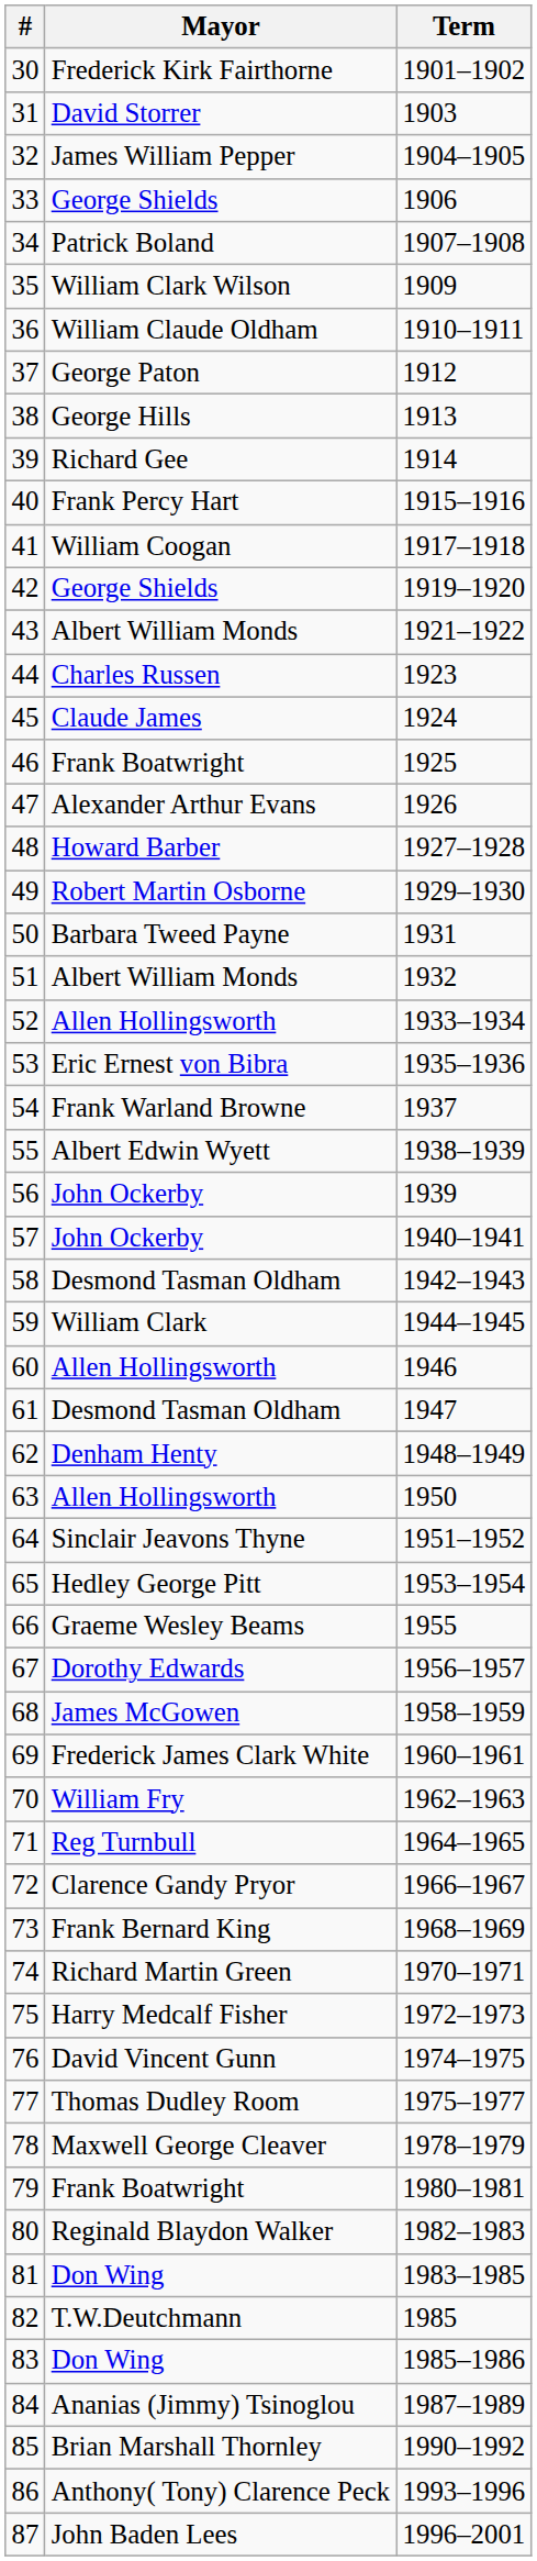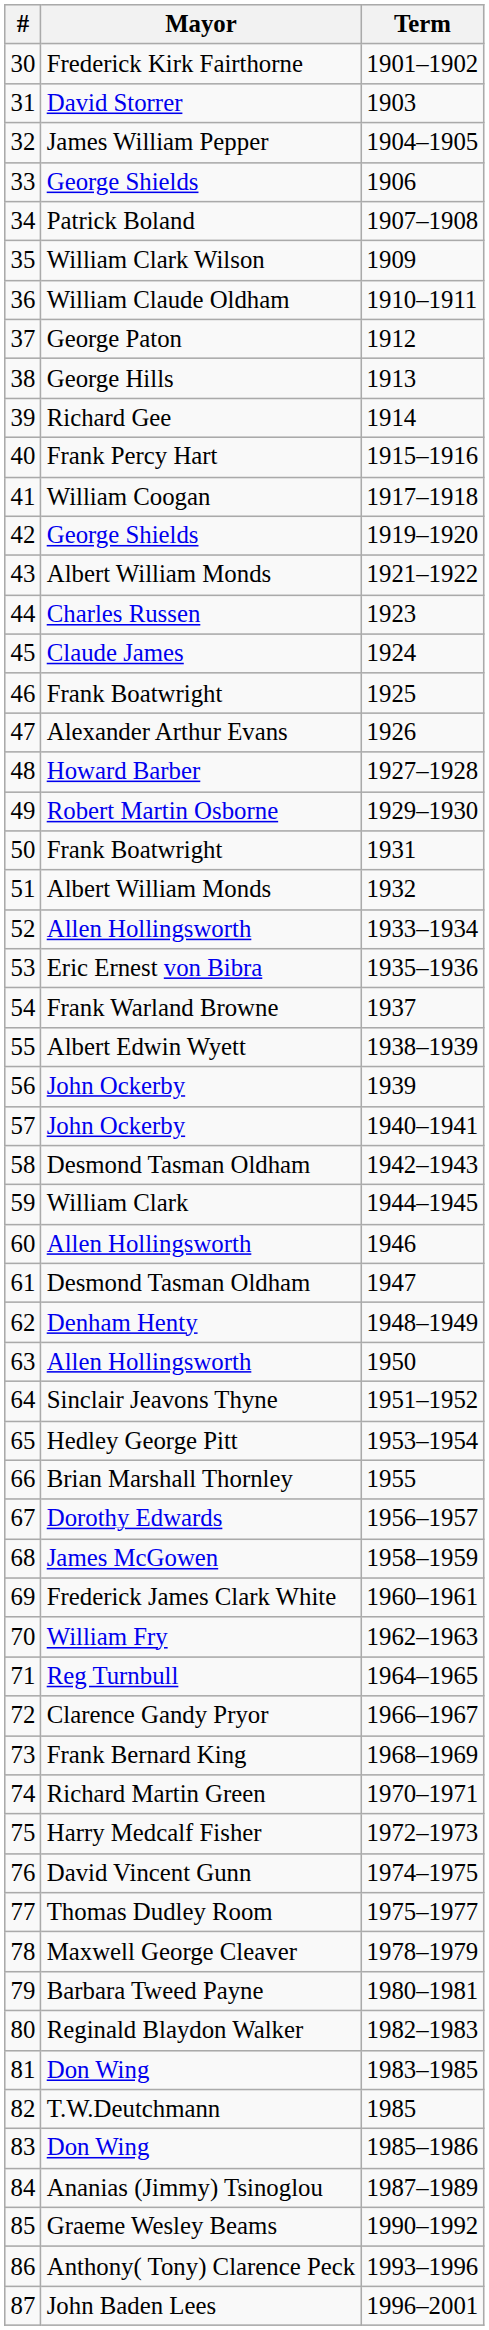50 | Mayor: Barbara Tweed Payne -> Frank Boatwright
66 | Mayor: Graeme Wesley Beams -> Brian Marshall Thornley
79 | Mayor: Frank Boatwright -> Barbara Tweed Payne
85 | Mayor: Brian Marshall Thornley -> Graeme Wesley Beams
